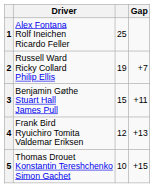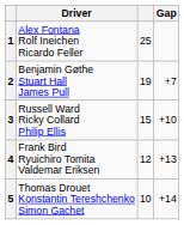2 | Driver: Russell Ward Ricky Collard Philip Ellis -> Benjamin Gøthe Stuart Hall James Pull
3 | Driver: Benjamin Gøthe Stuart Hall James Pull -> Russell Ward Ricky Collard Philip Ellis
3 | Gap: +11 -> +10
5 | Gap: +15 -> +14
